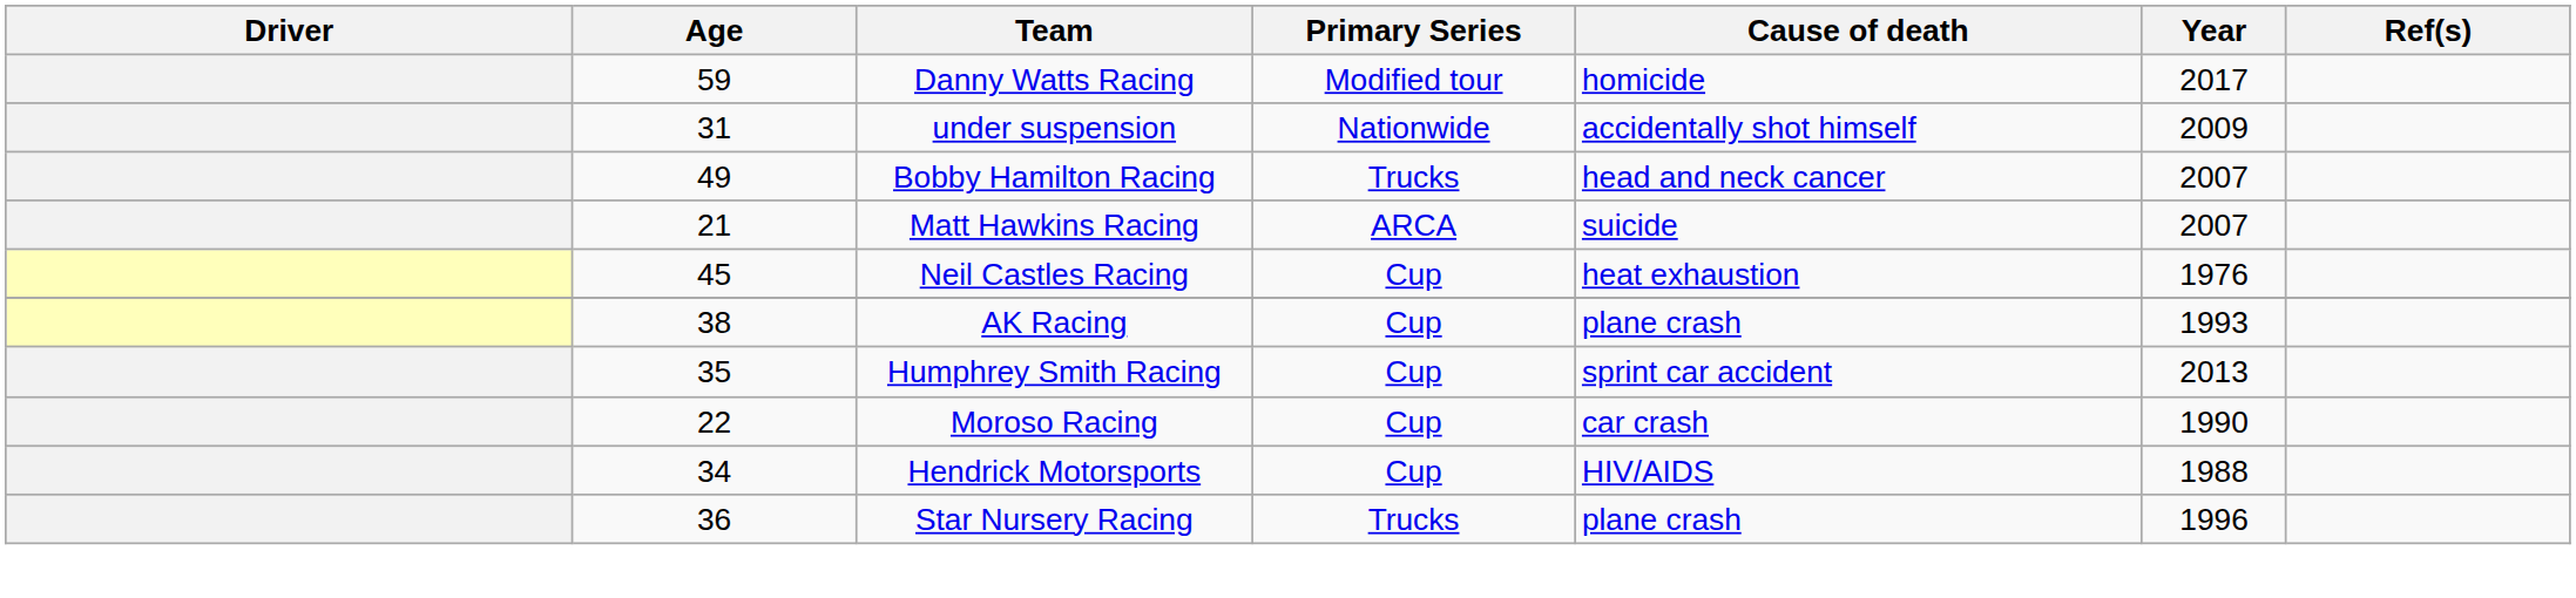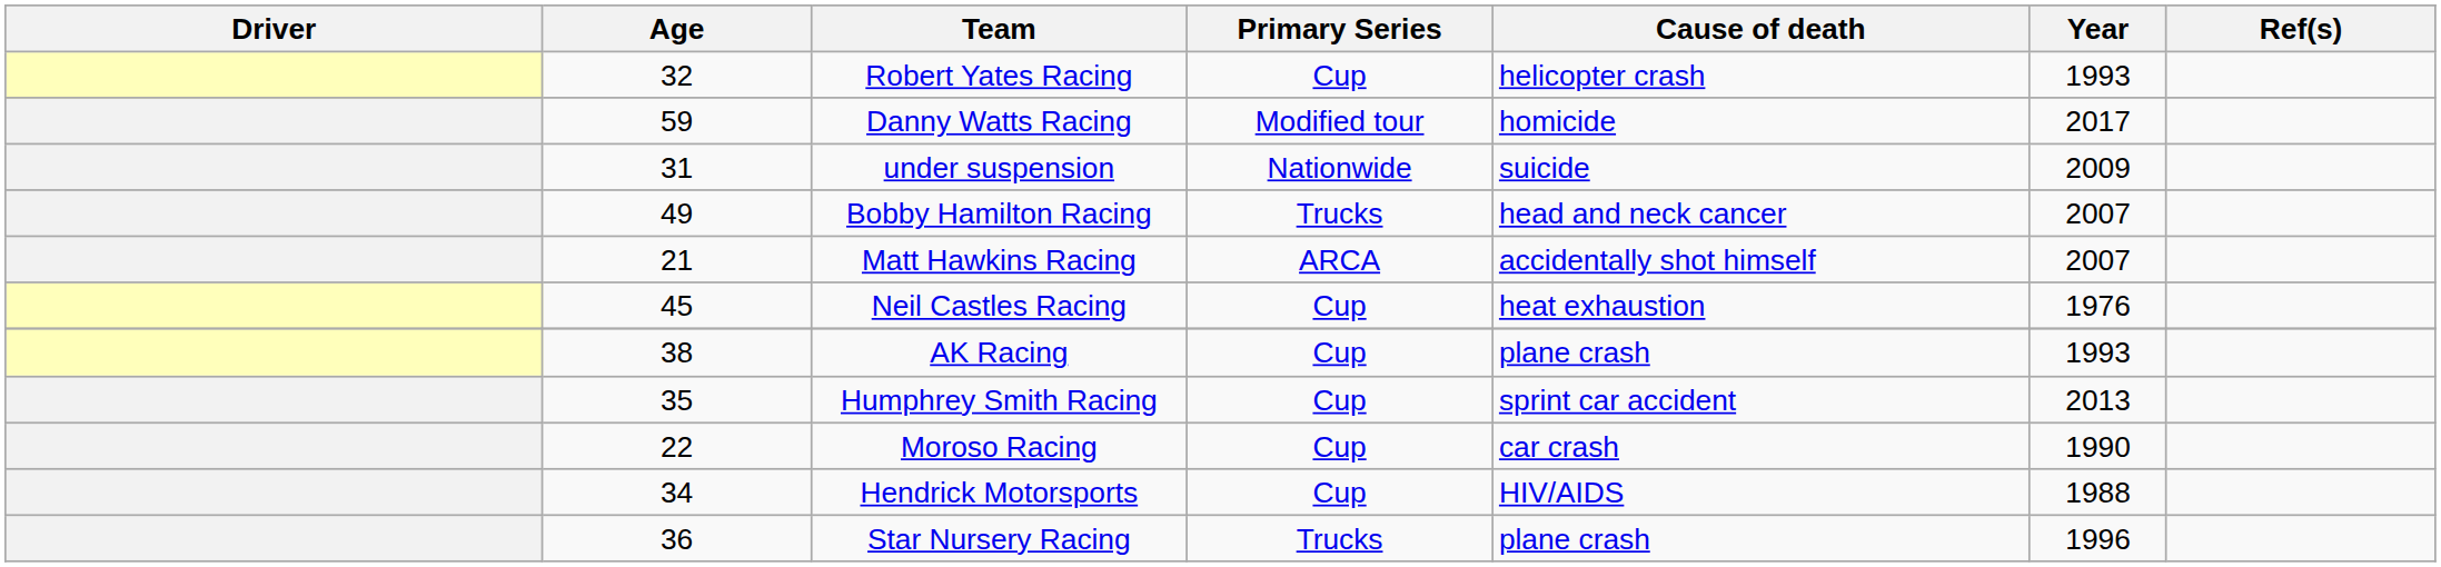+ row: 32 | Robert Yates Racing | Cup | helicopter crash | 1993
under suspension | Cause of death: accidentally shot himself -> suicide
Matt Hawkins Racing | Cause of death: suicide -> accidentally shot himself
